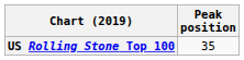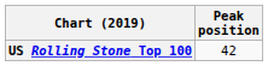US Rolling Stone Top 100 | Peak position: 35 -> 42
